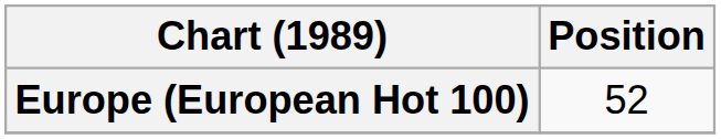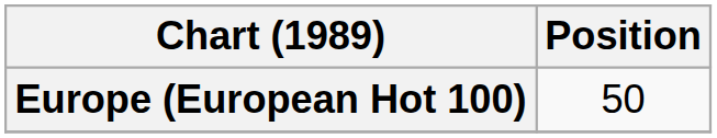Europe (European Hot 100) | Position: 52 -> 50
